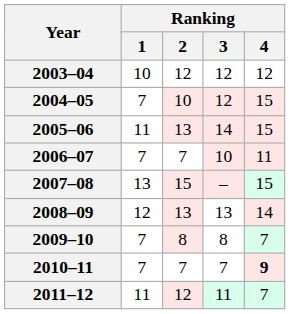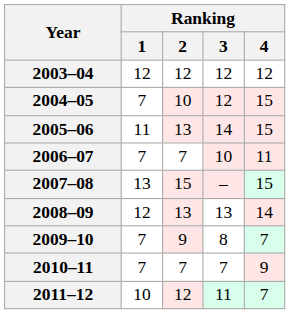2003–04 | Ranking / 1: 10 -> 12
2009–10 | Ranking / 2: 8 -> 9
2010–11 | Ranking / 4: bold -> normal
2011–12 | Ranking / 1: 11 -> 10
